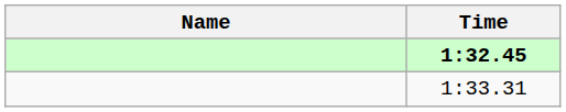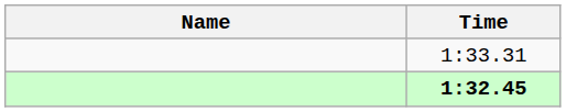rows swapped: 1:32.45 <-> 1:33.31
